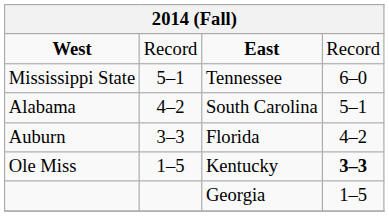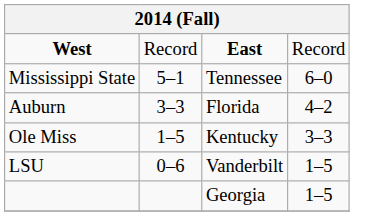- row: Alabama | 4–2 | South Carolina | 5–1
Ole Miss | column 4: bold -> normal
+ row: LSU | 0–6 | Vanderbilt | 1–5
